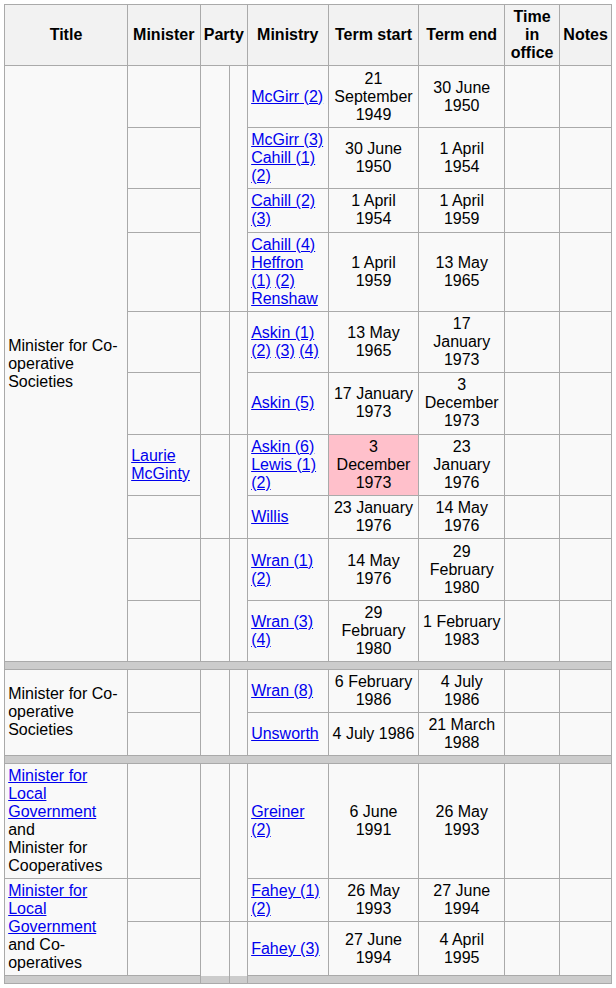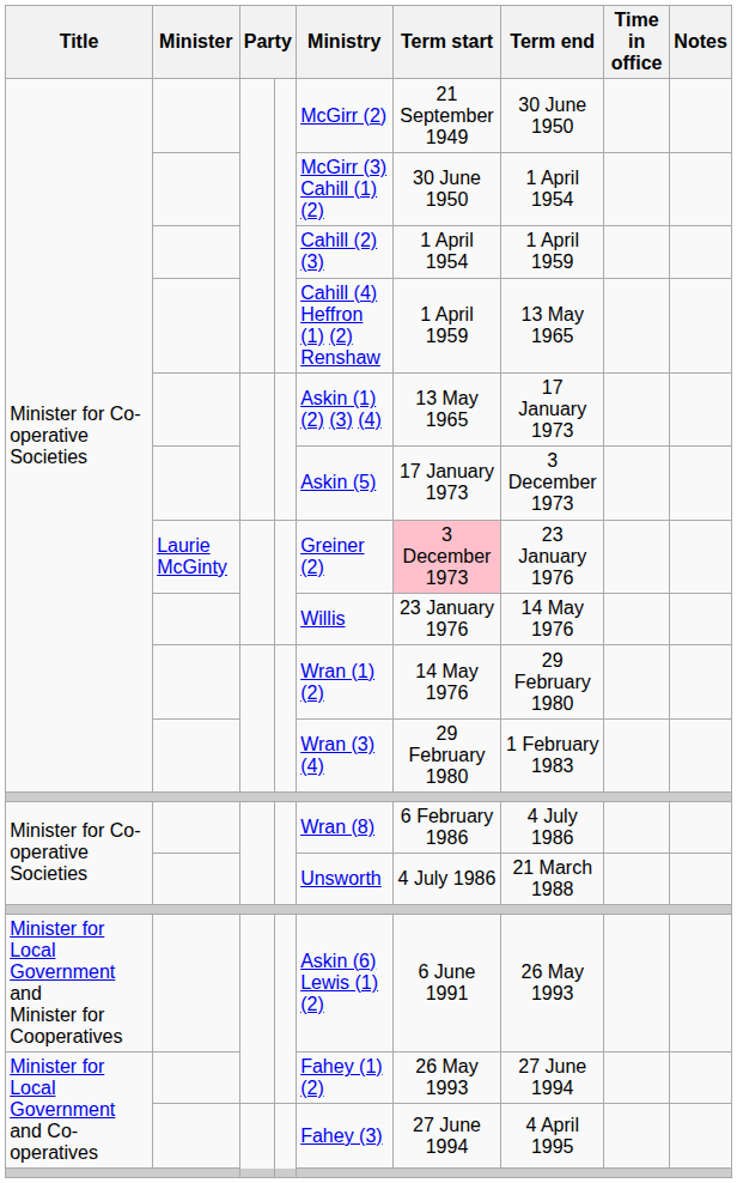Minister for Co-operative Societies / Laurie McGinty | Ministry: Askin (6) Lewis (1) (2) -> Greiner (2)
Minister for Local Government and Minister for Cooperatives | Ministry: Greiner (2) -> Askin (6) Lewis (1) (2)
